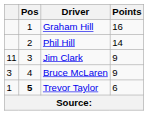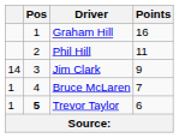Phil Hill | Points: 14 -> 11
Jim Clark | column 1: 11 -> 14
Bruce McLaren | column 1: 3 -> 1
Bruce McLaren | Points: 9 -> 7
